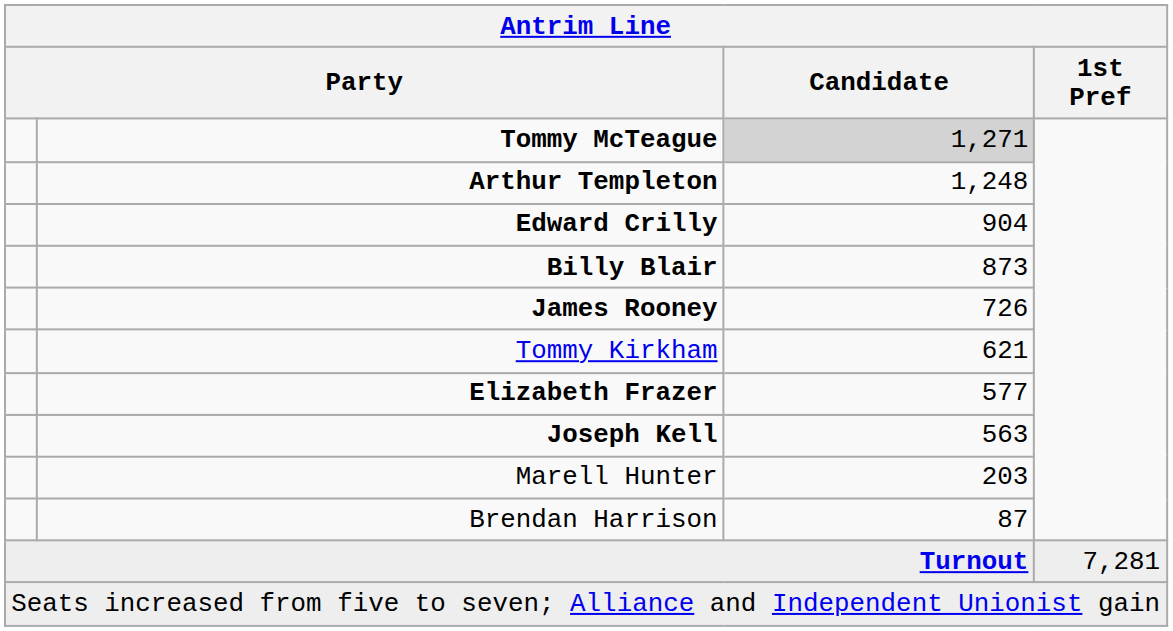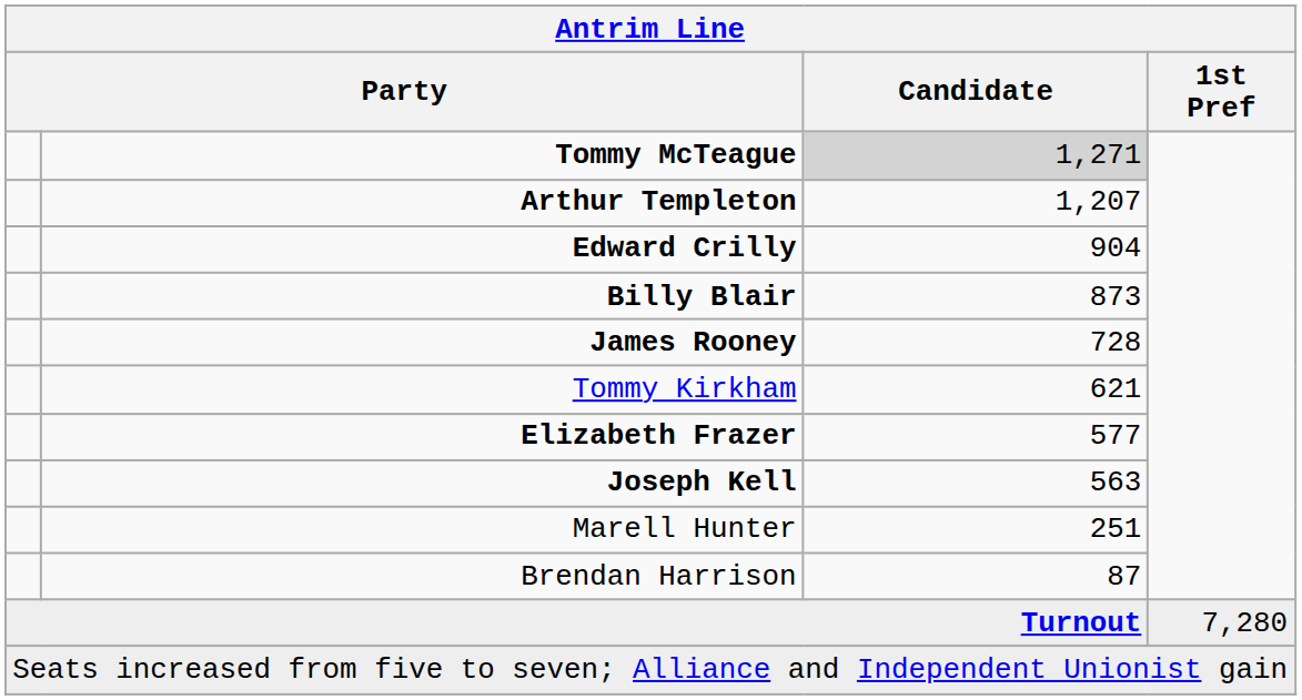Arthur Templeton | Candidate: 1,248 -> 1,207
James Rooney | Candidate: 726 -> 728
Marell Hunter | Candidate: 203 -> 251
Turnout | 1st Pref: 7,281 -> 7,280
